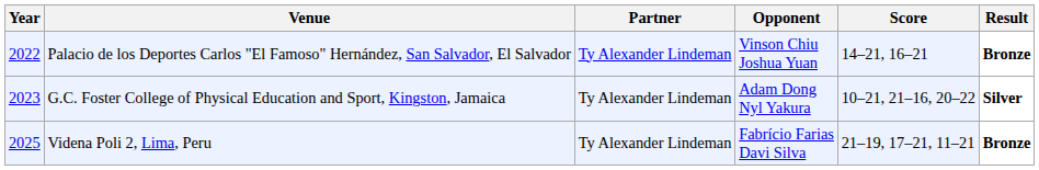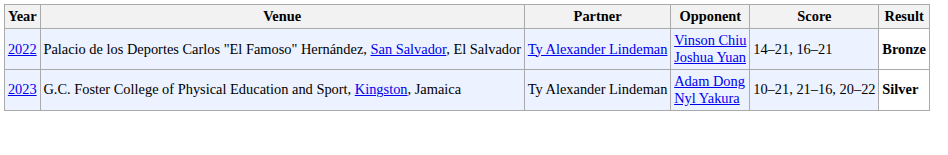- row: 2025 | Videna Poli 2, Lima, Peru | Ty Alexander Lindeman | Fabrício Farias Davi Silva | 21–19, 17–21, 11–21 | Bronze
